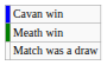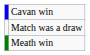rows swapped: Meath win <-> Match was a draw
